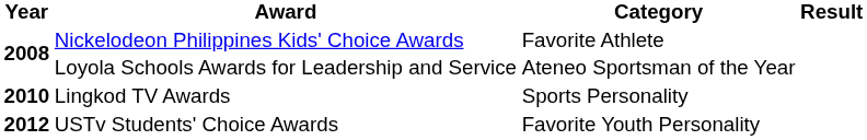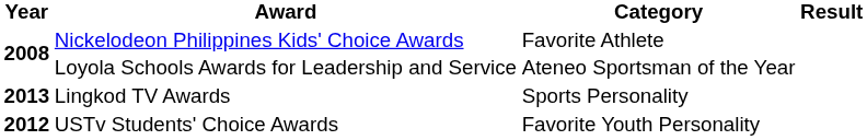Lingkod TV Awards | Year: 2010 -> 2013
